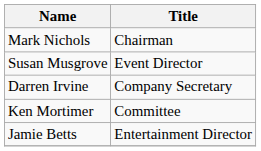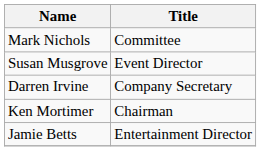Mark Nichols | Title: Chairman -> Committee
Ken Mortimer | Title: Committee -> Chairman
